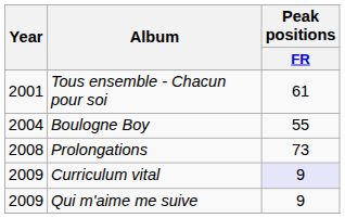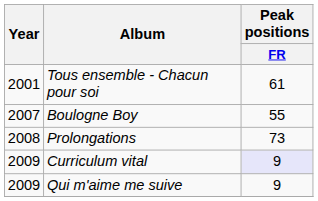Boulogne Boy | Year: 2004 -> 2007
